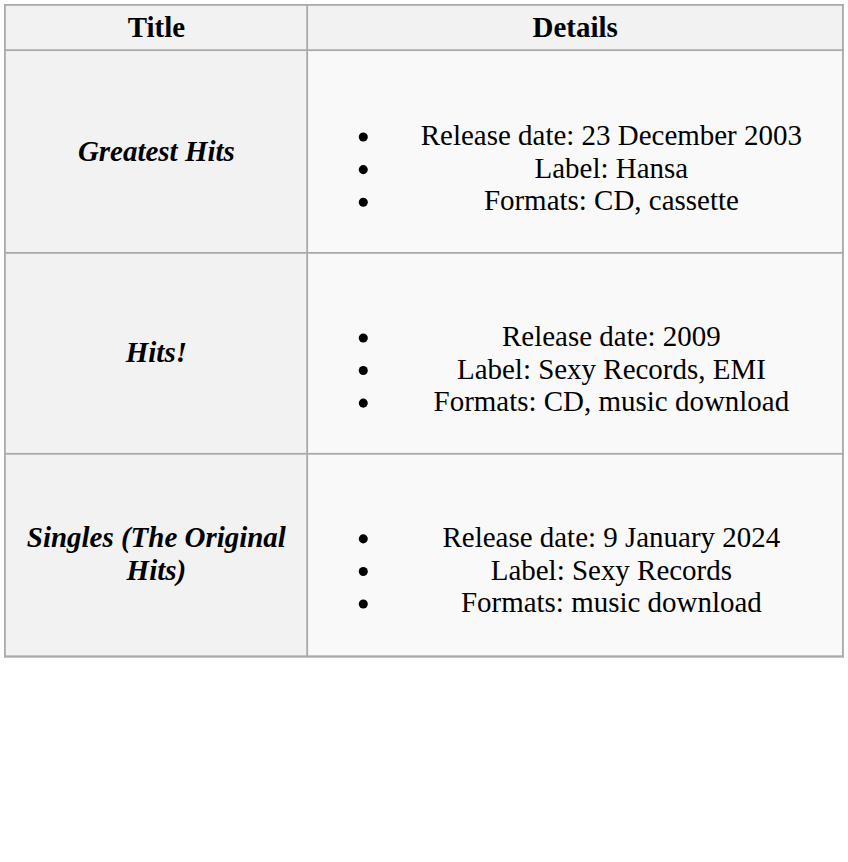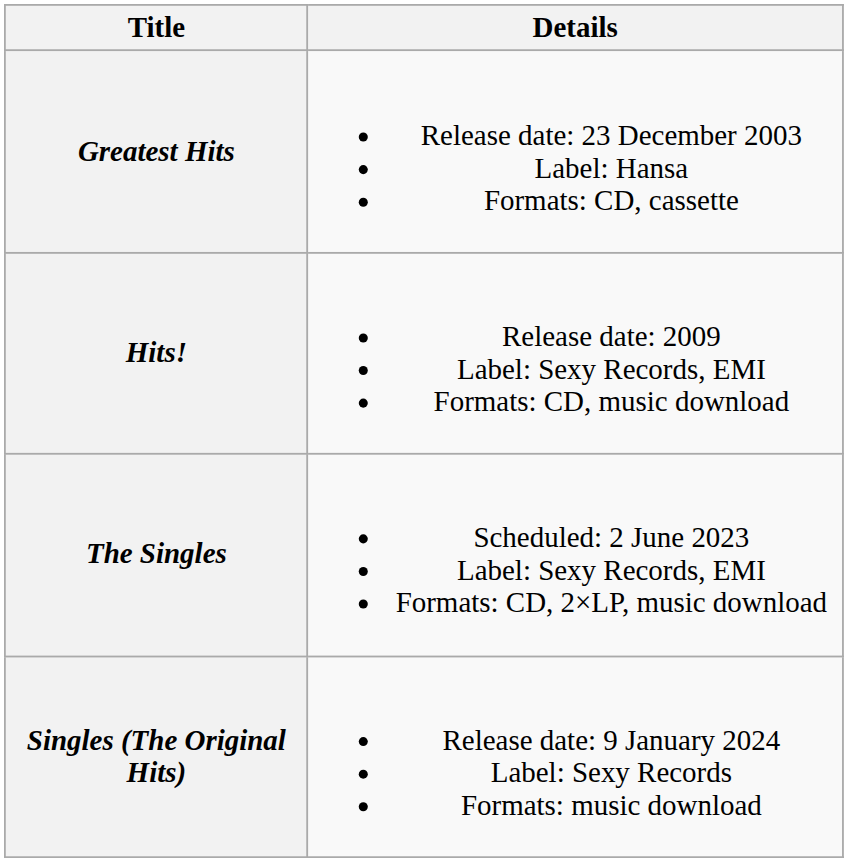+ row: The Singles | Scheduled: 2 June 2023 Label: Sexy Records, EMI Formats: CD, 2×LP, music download
